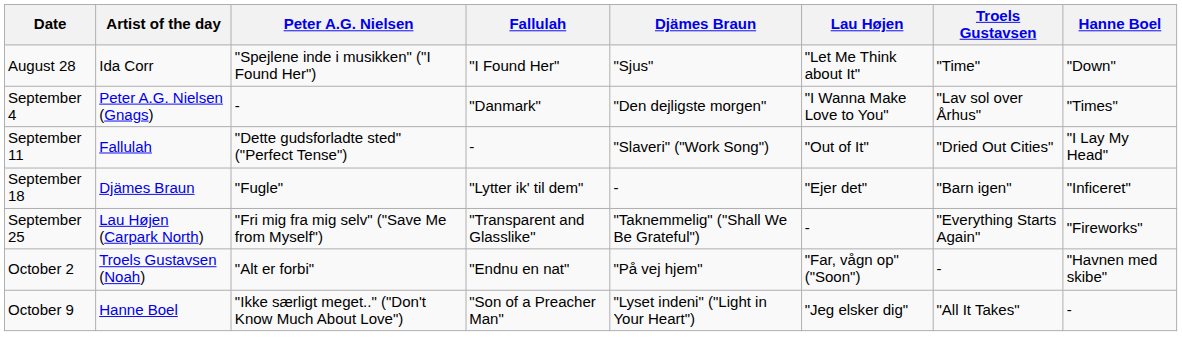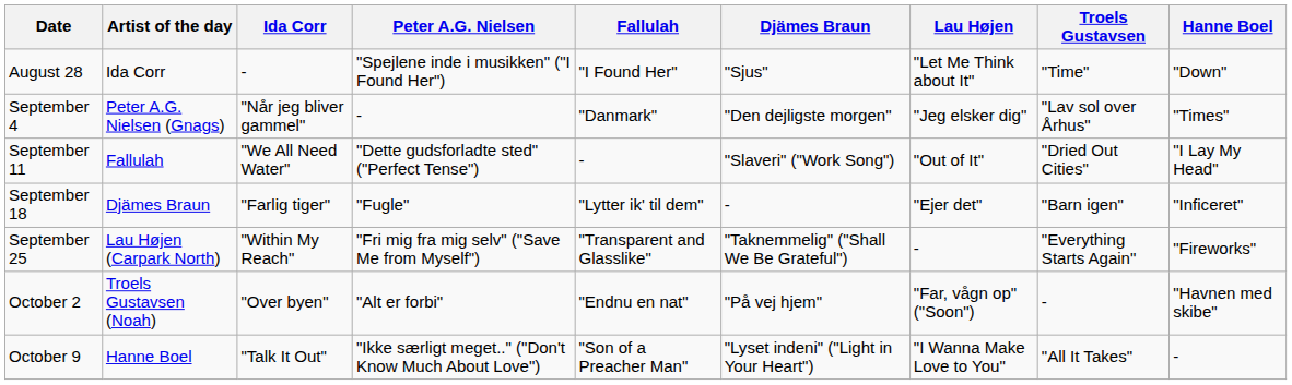+ column: Ida Corr | - | "Når jeg bliver gammel" | "We All Need Water" | "Farlig tiger" | "Within My Reach" | "Over byen" | "Talk It Out"
September 4 | Lau Højen: "I Wanna Make Love to You" -> "Jeg elsker dig"
October 9 | Lau Højen: "Jeg elsker dig" -> "I Wanna Make Love to You"
